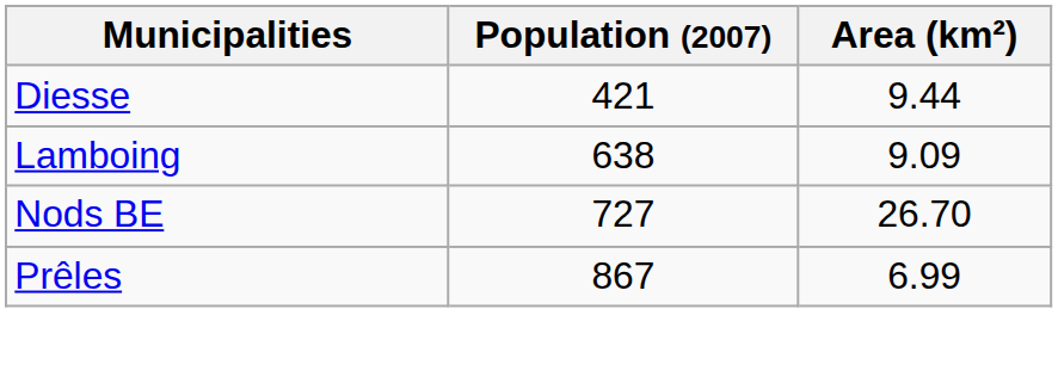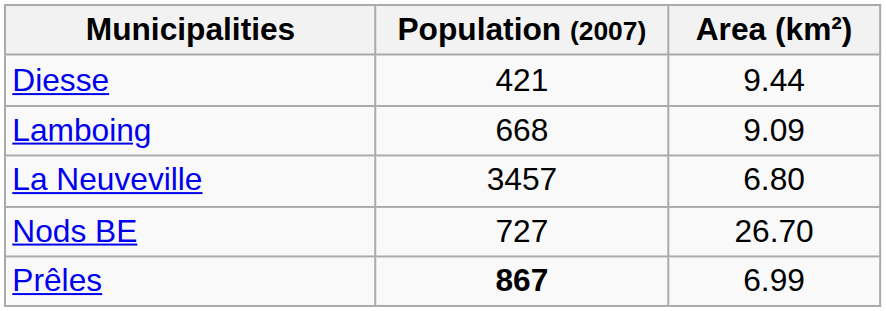Lamboing | Population (2007): 638 -> 668
+ row: La Neuveville | 3457 | 6.80
Prêles | Population (2007): normal -> bold
